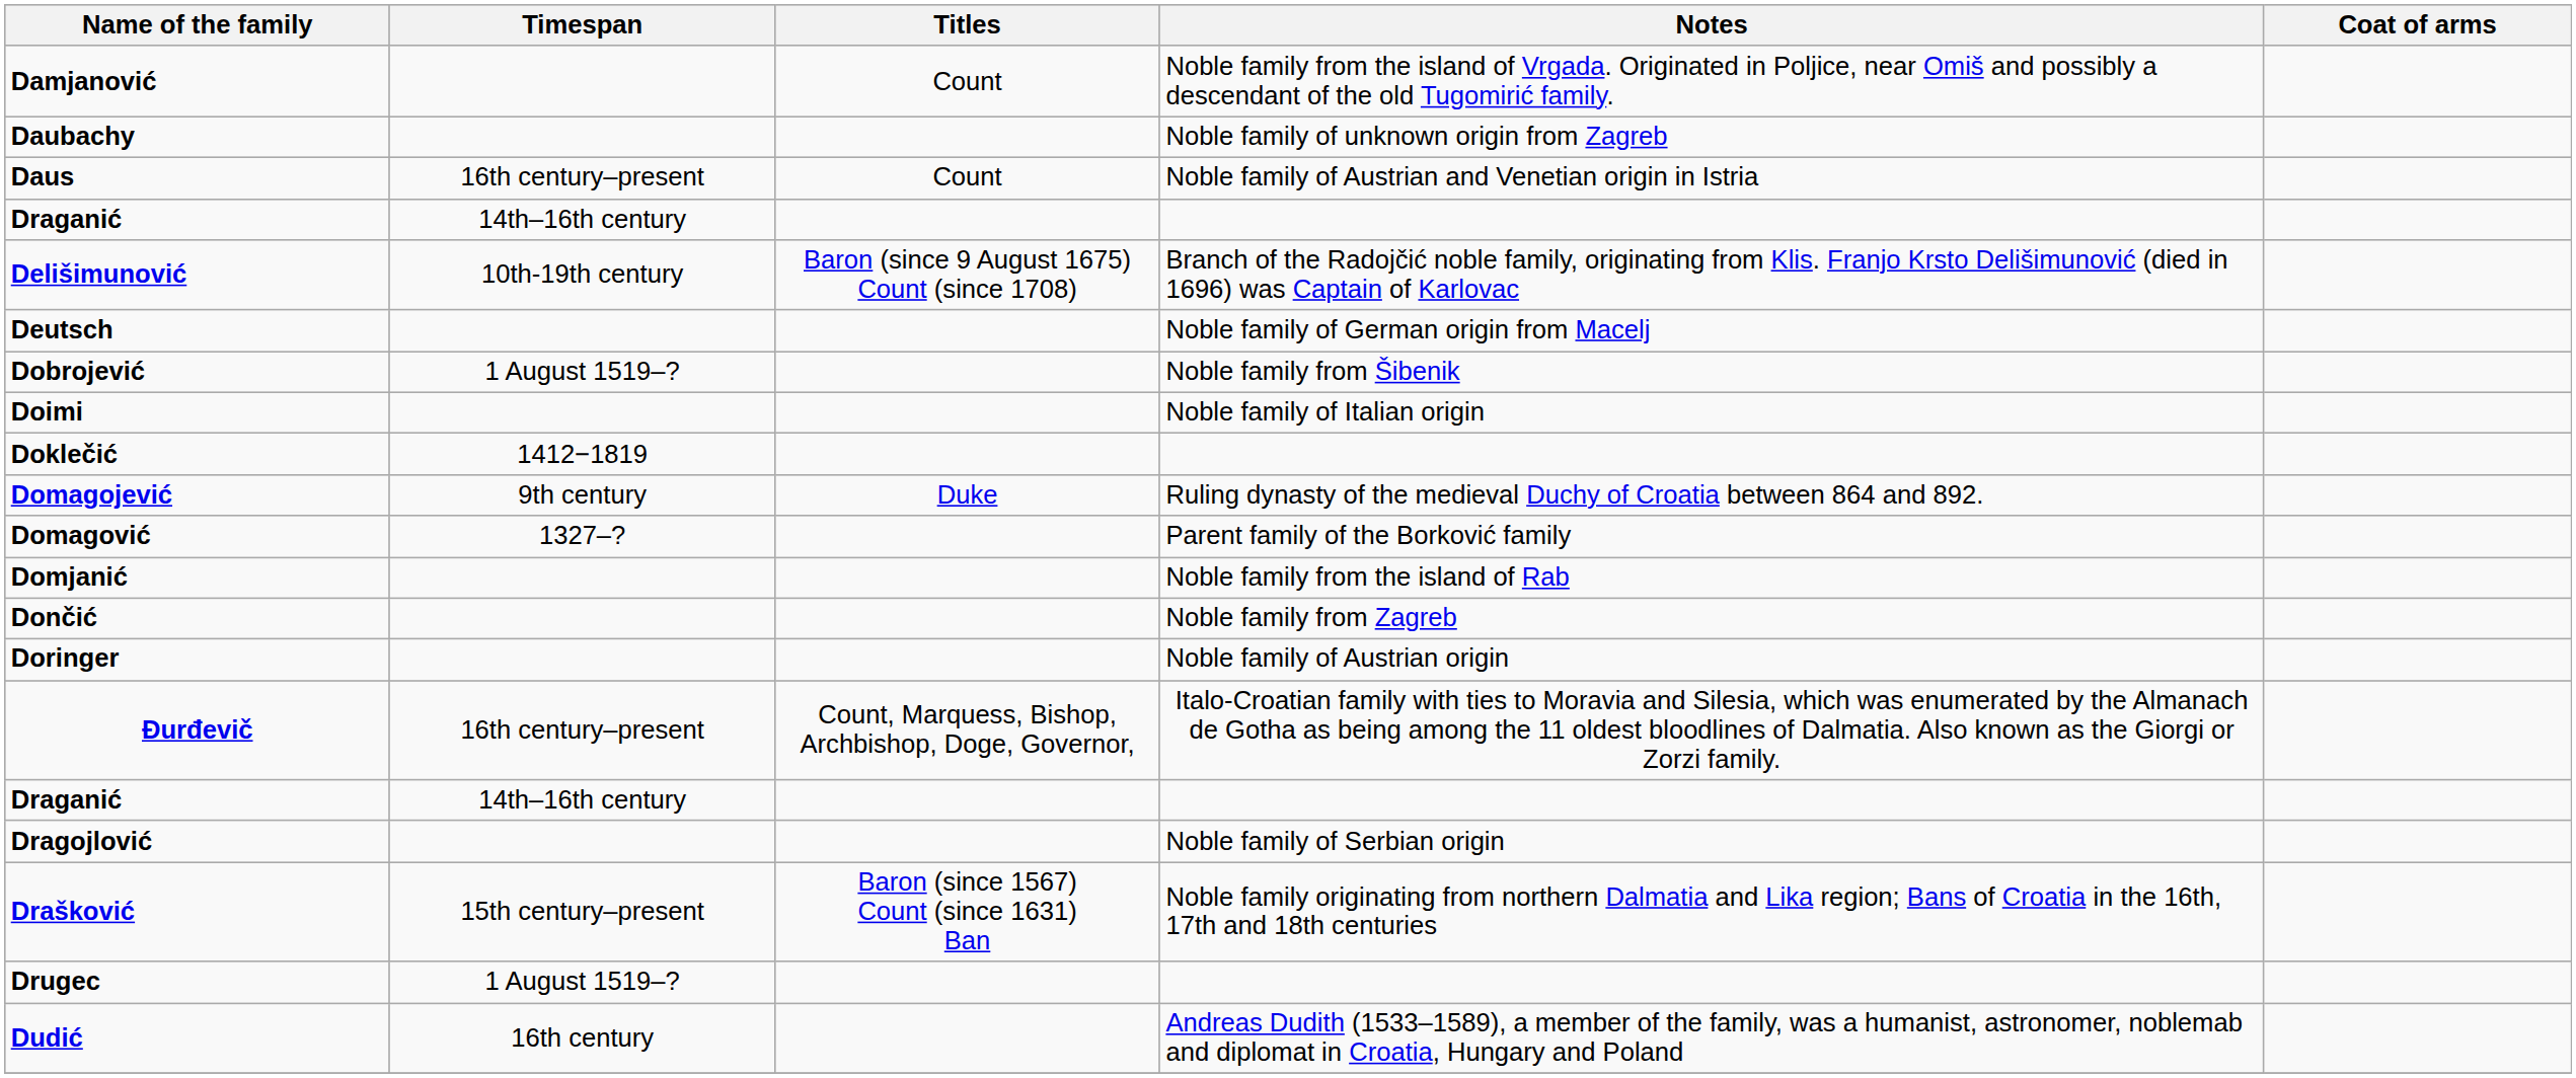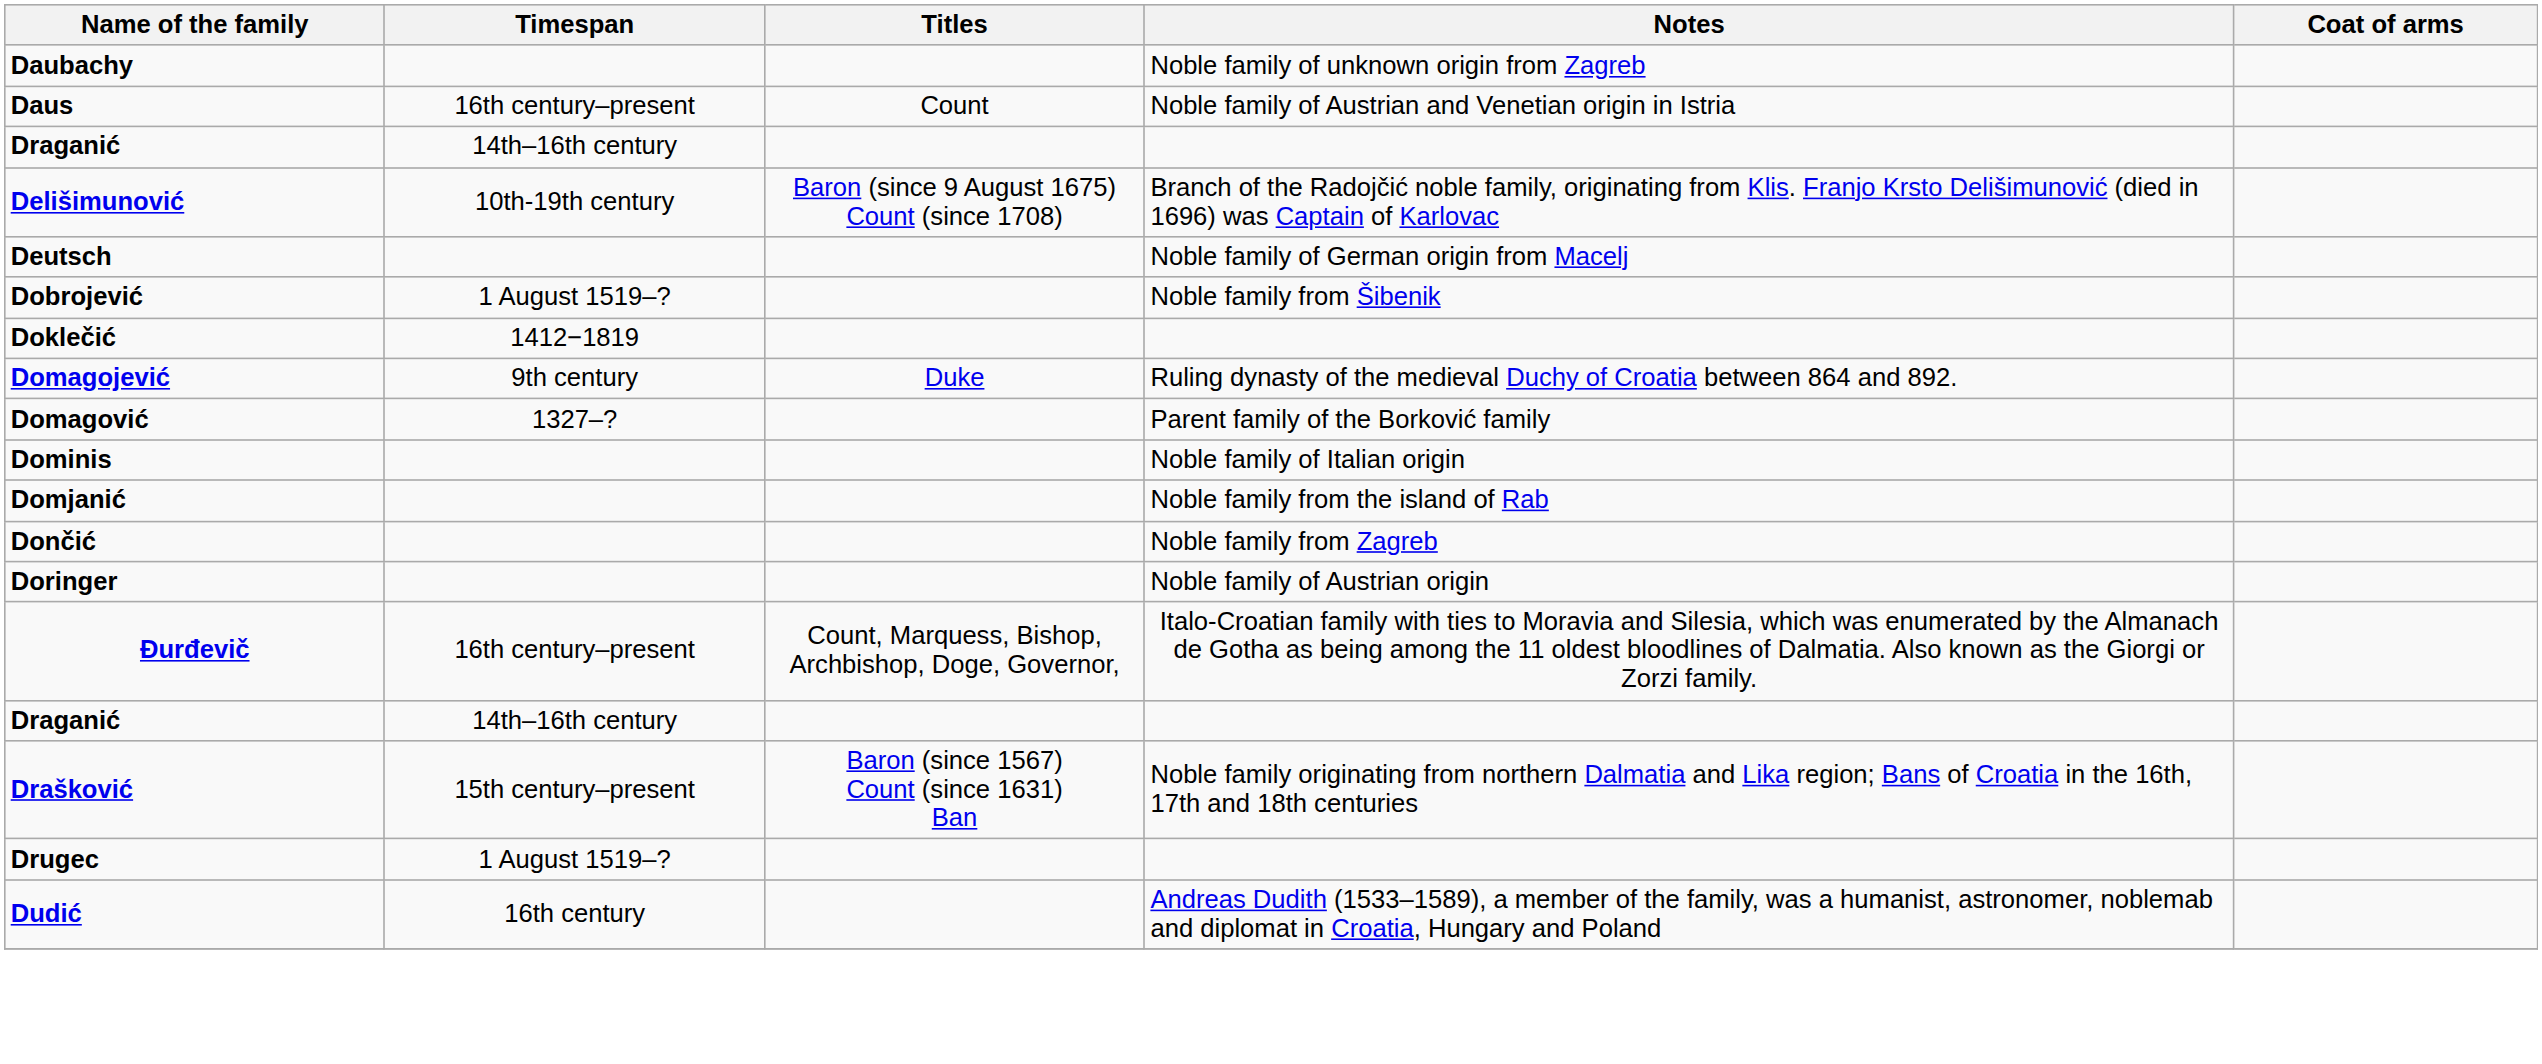- row: Damjanović | Count | Noble family from the island of Vrgada. Originated in Poljice, near Omiš and possibly a descendant of the old Tugomirić family.
- row: Doimi | Noble family of Italian origin
+ row: Dominis | Noble family of Italian origin
- row: Dragojlović | Noble family of Serbian origin
